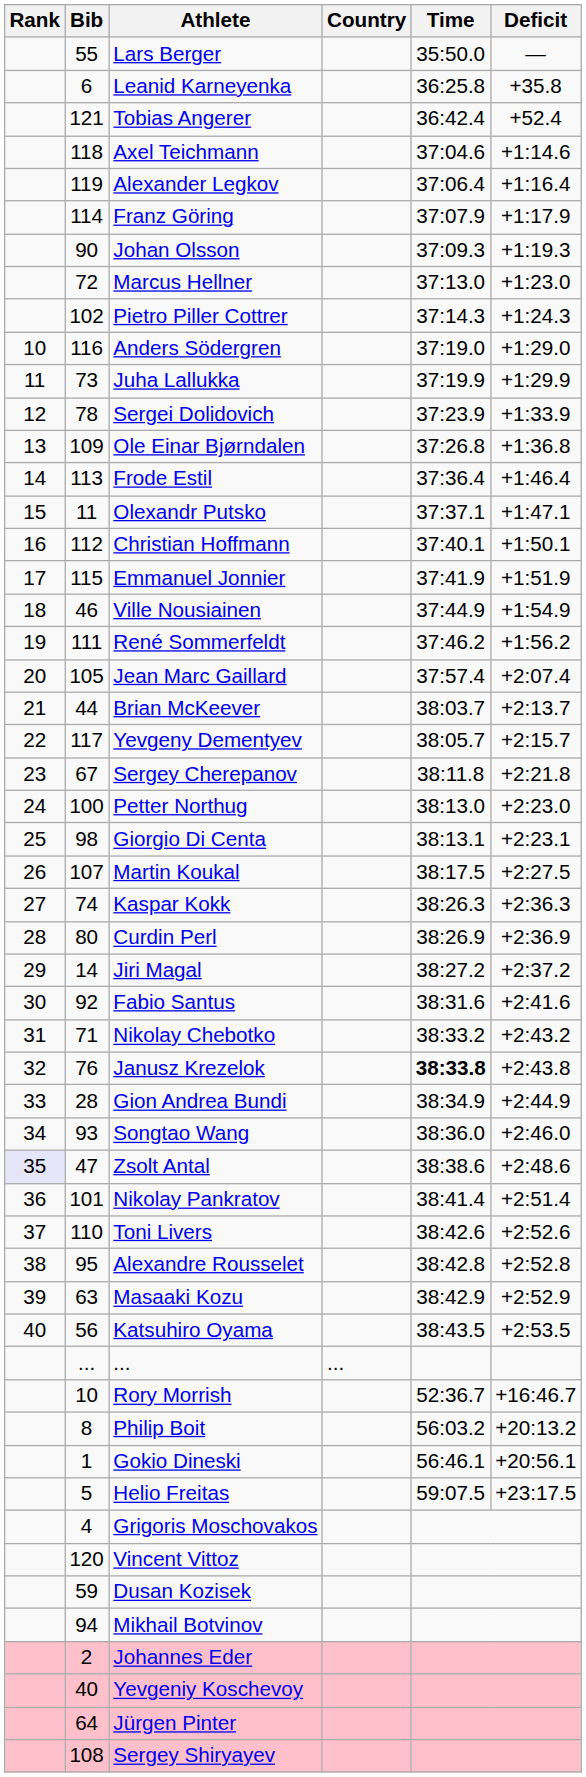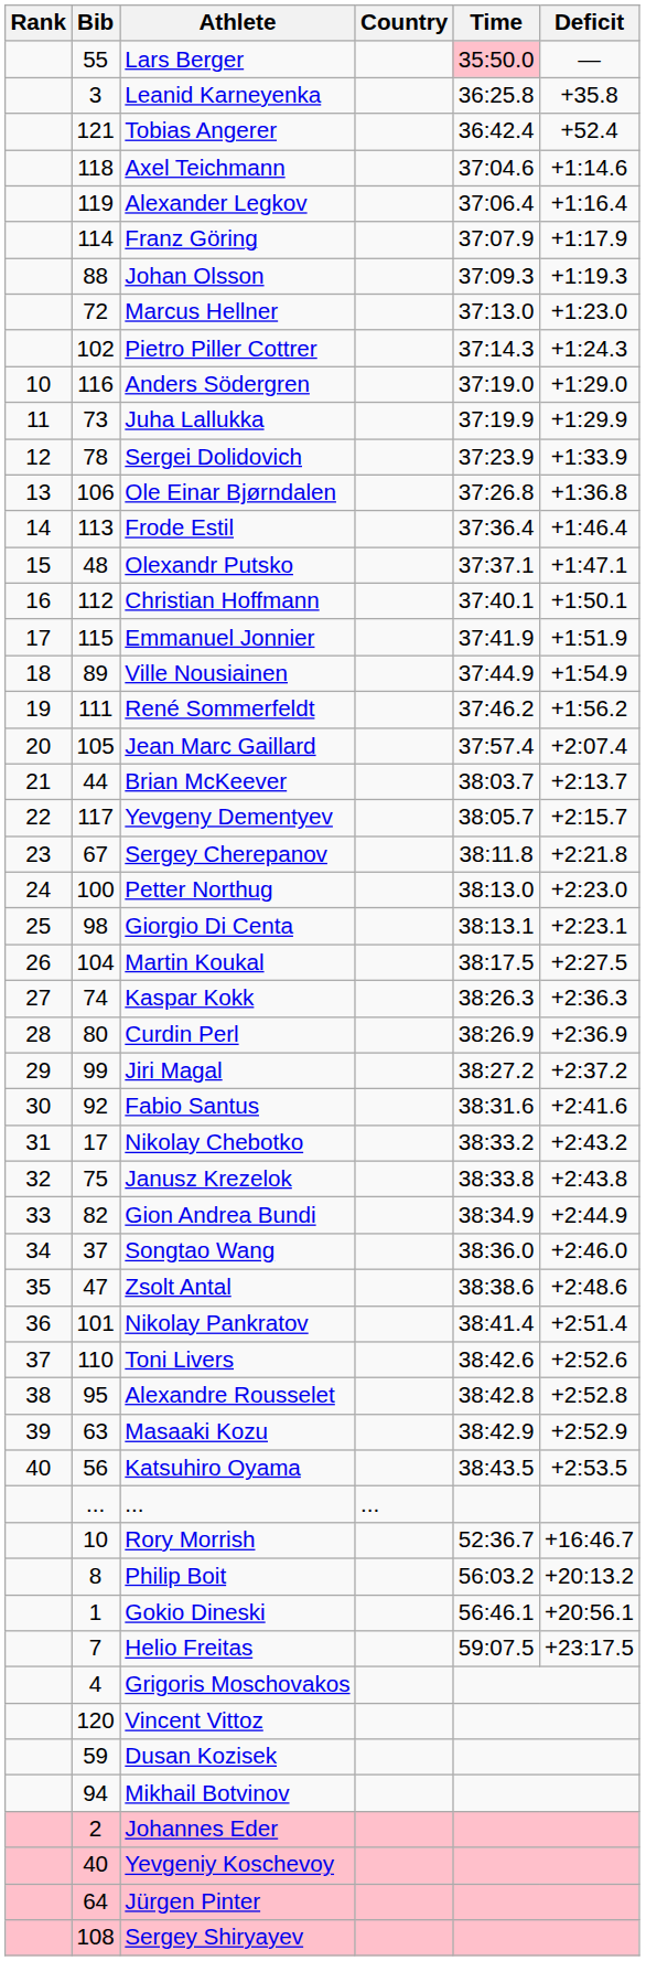Lars Berger | Time: no background -> pink background
Leanid Karneyenka | Bib: 6 -> 3
Johan Olsson | Bib: 90 -> 88
Ole Einar Bjørndalen | Bib: 109 -> 106
Olexandr Putsko | Bib: 11 -> 48
Ville Nousiainen | Bib: 46 -> 89
Martin Koukal | Bib: 107 -> 104
Jiri Magal | Bib: 14 -> 99
Nikolay Chebotko | Bib: 71 -> 17
Janusz Krezelok | Bib: 76 -> 75
Janusz Krezelok | Time: bold -> normal
Gion Andrea Bundi | Bib: 28 -> 82
Songtao Wang | Bib: 93 -> 37
Zsolt Antal | Rank: lavender background -> no background
Helio Freitas | Bib: 5 -> 7
